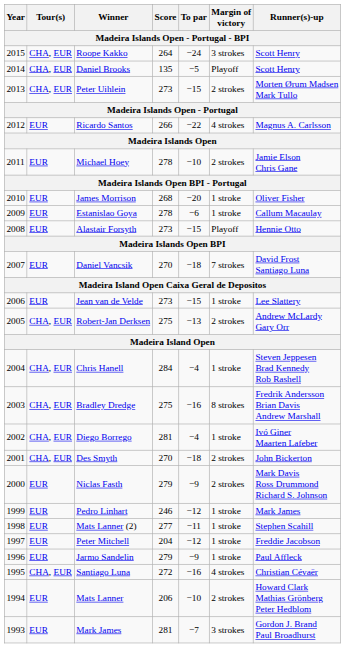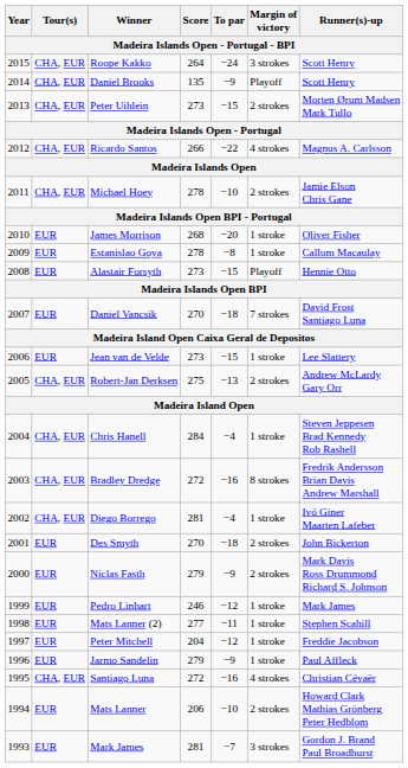Daniel Brooks | To par: −5 -> −9
Ricardo Santos | Tour(s): EUR -> CHA, EUR
Michael Hoey | Tour(s): EUR -> CHA, EUR
Estanislao Goya | To par: −6 -> −8
Bradley Dredge | Score: 275 -> 272
Des Smyth | Tour(s): CHA, EUR -> EUR
